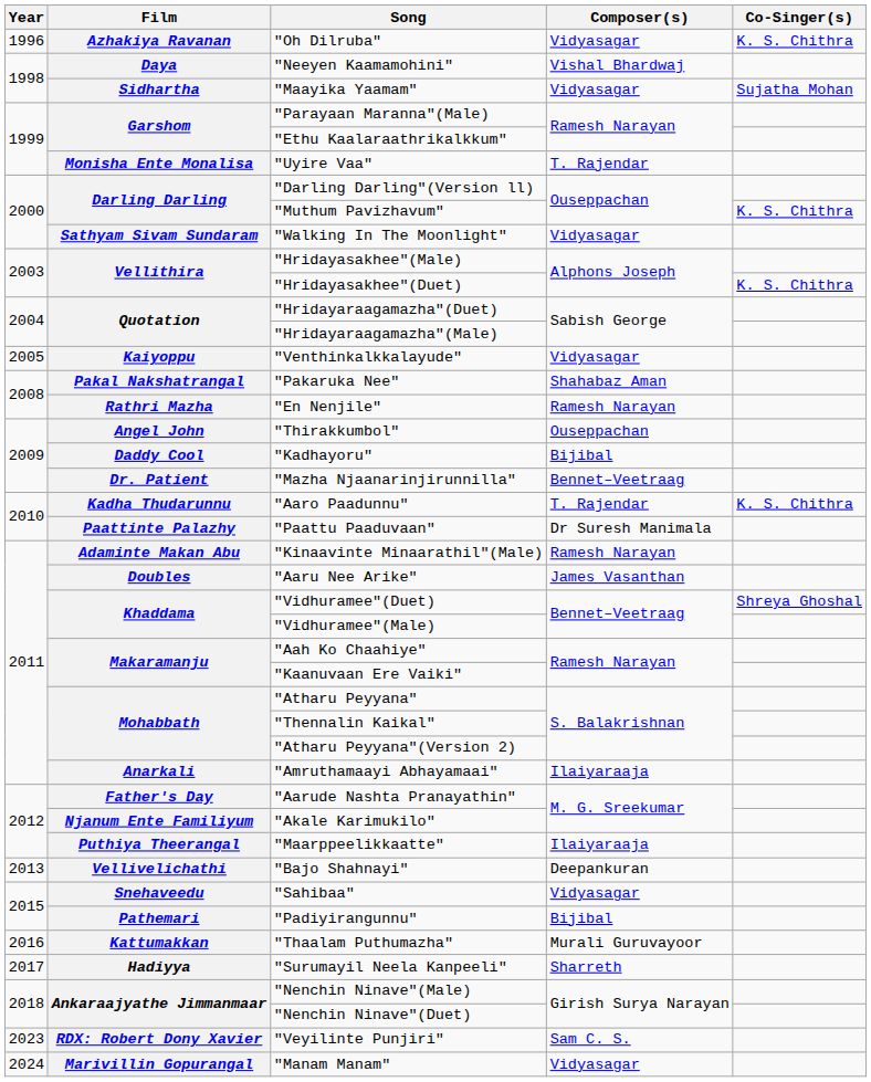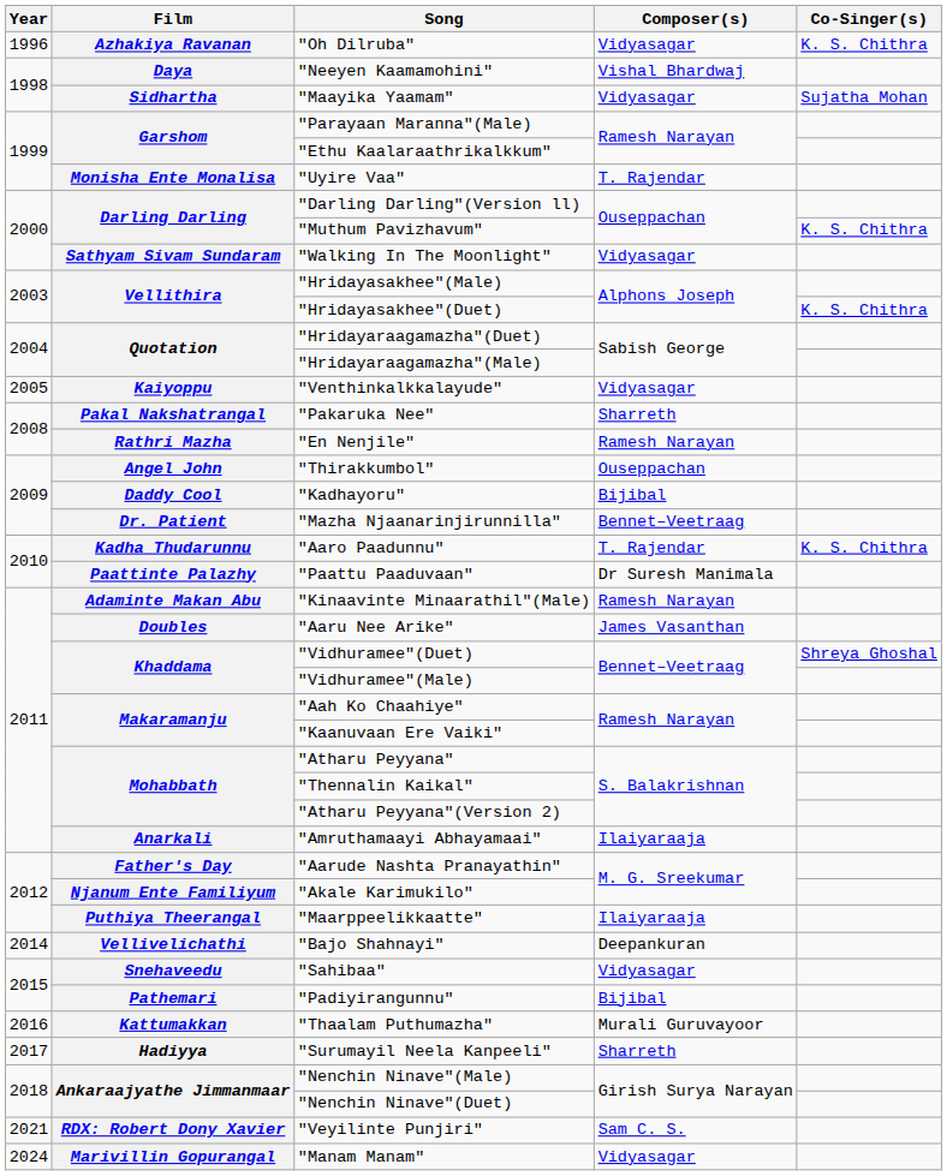"Pakaruka Nee" | Composer(s): Shahabaz Aman -> Sharreth
"Bajo Shahnayi" | Year: 2013 -> 2014
"Veyilinte Punjiri" | Year: 2023 -> 2021
